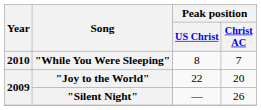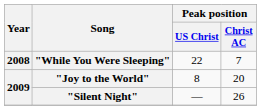"While You Were Sleeping" | Year: 2010 -> 2008
"While You Were Sleeping" | Peak position / US Christ: 8 -> 22
"Joy to the World" | Peak position / US Christ: 22 -> 8
